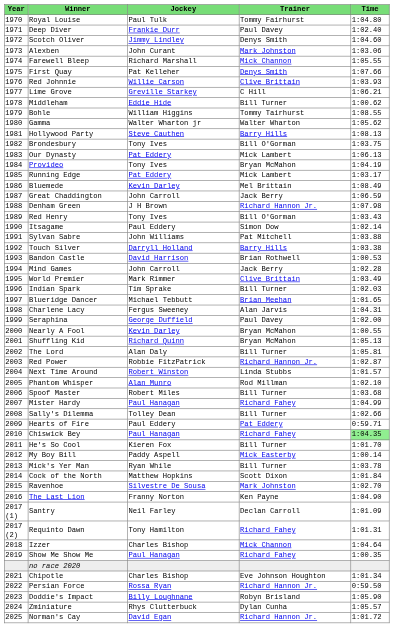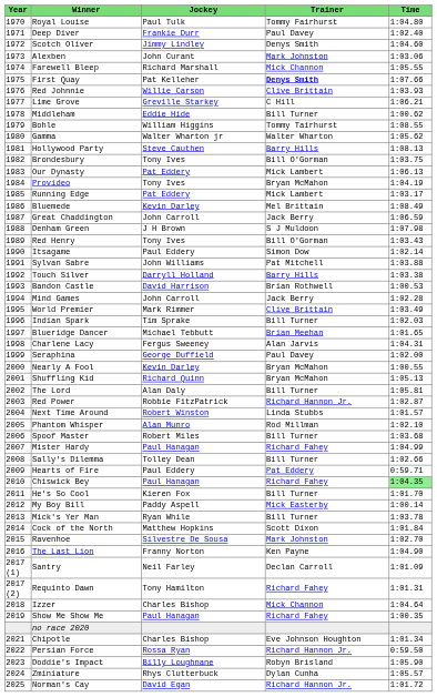First Quay | Trainer: normal -> bold
Denham Green | Trainer: Richard Hannon Jr. -> S J Muldoon
